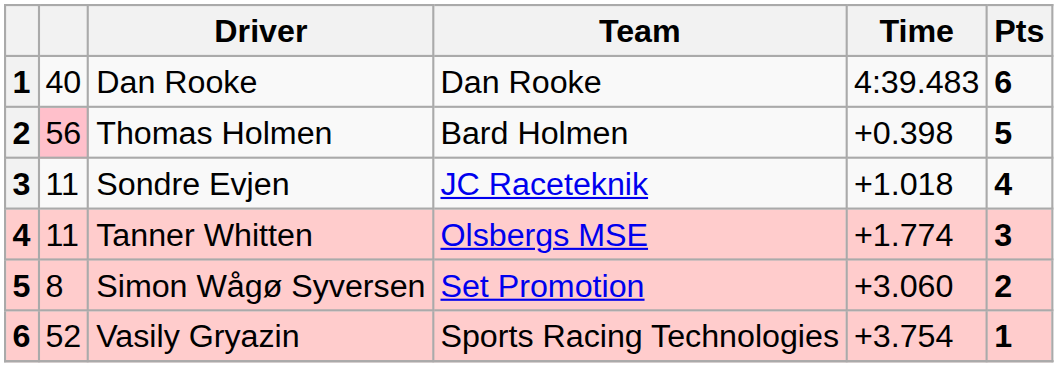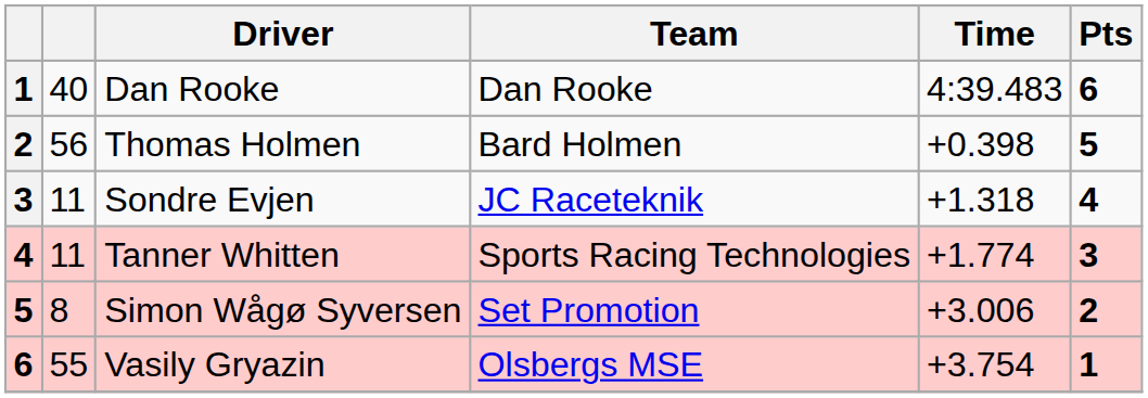Thomas Holmen | column 2: pink background -> no background
Sondre Evjen | Time: +1.018 -> +1.318
Tanner Whitten | Team: Olsbergs MSE -> Sports Racing Technologies
Simon Wågø Syversen | Time: +3.060 -> +3.006
Vasily Gryazin | column 2: 52 -> 55
Vasily Gryazin | Team: Sports Racing Technologies -> Olsbergs MSE
